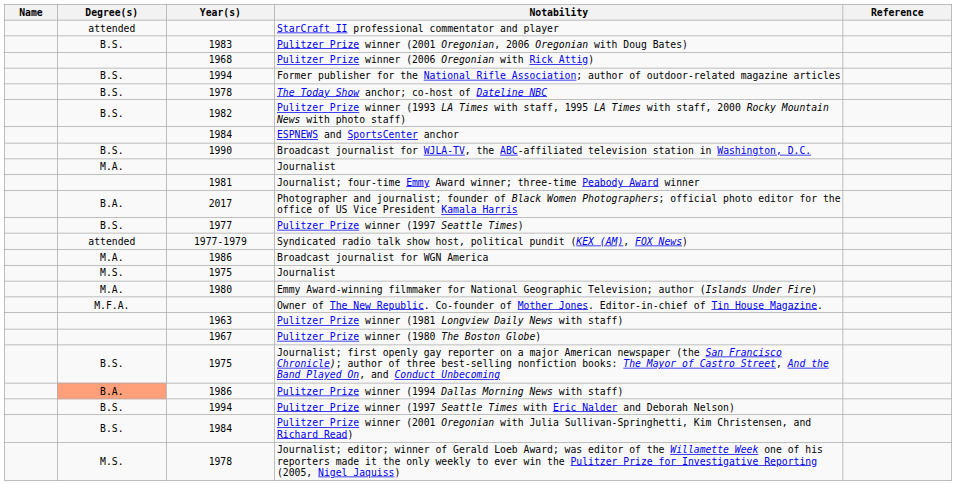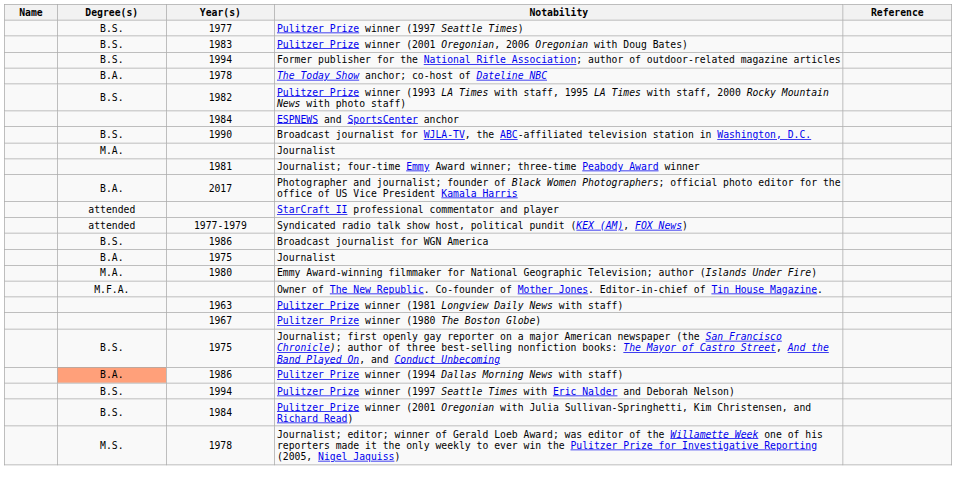rows swapped: Pulitzer Prize winner (1997 Seattle Times) <-> StarCraft II professional commentator and player
- row: 1968 | Pulitzer Prize winner (2006 Oregonian with Rick Attig)
The Today Show anchor; co-host of Dateline NBC | Degree(s): B.S. -> B.A.
Broadcast journalist for WGN America | Degree(s): M.A. -> B.S.
1975 / Journalist | Degree(s): M.S. -> B.A.
